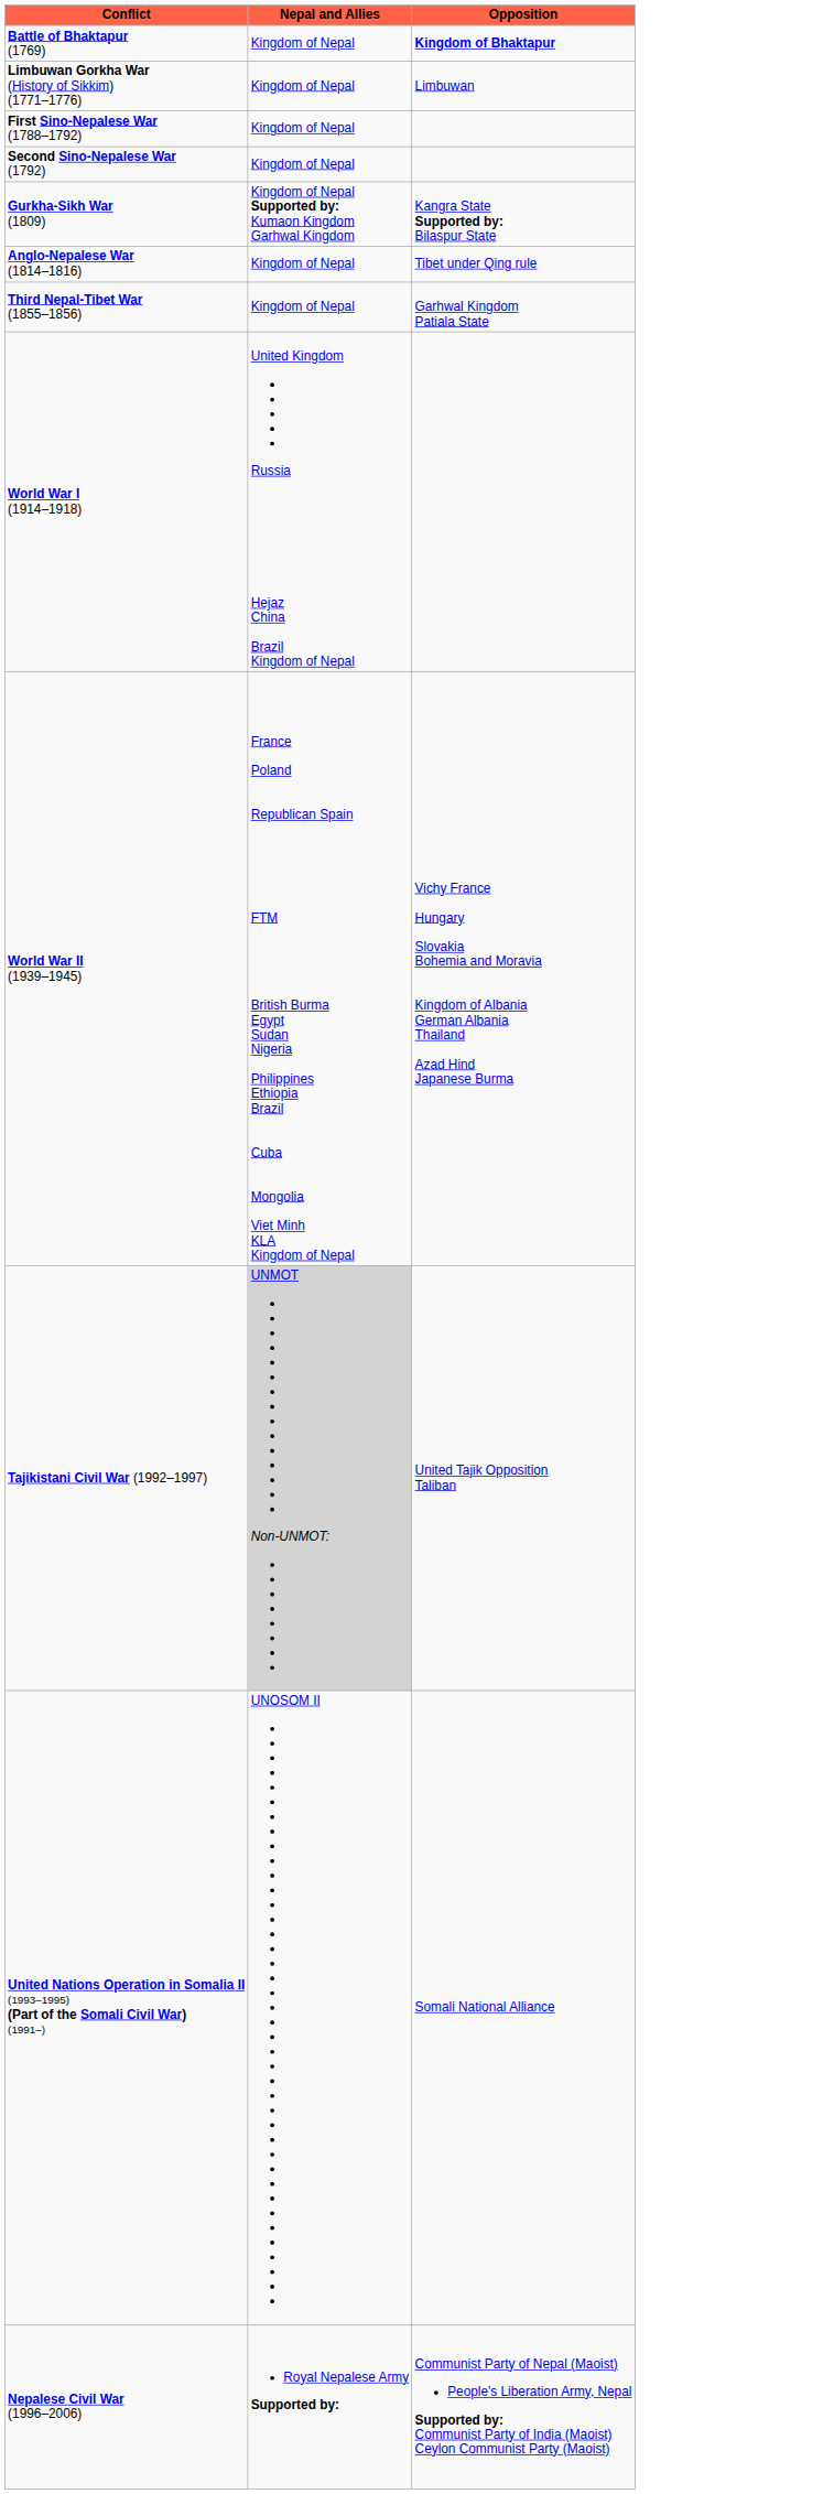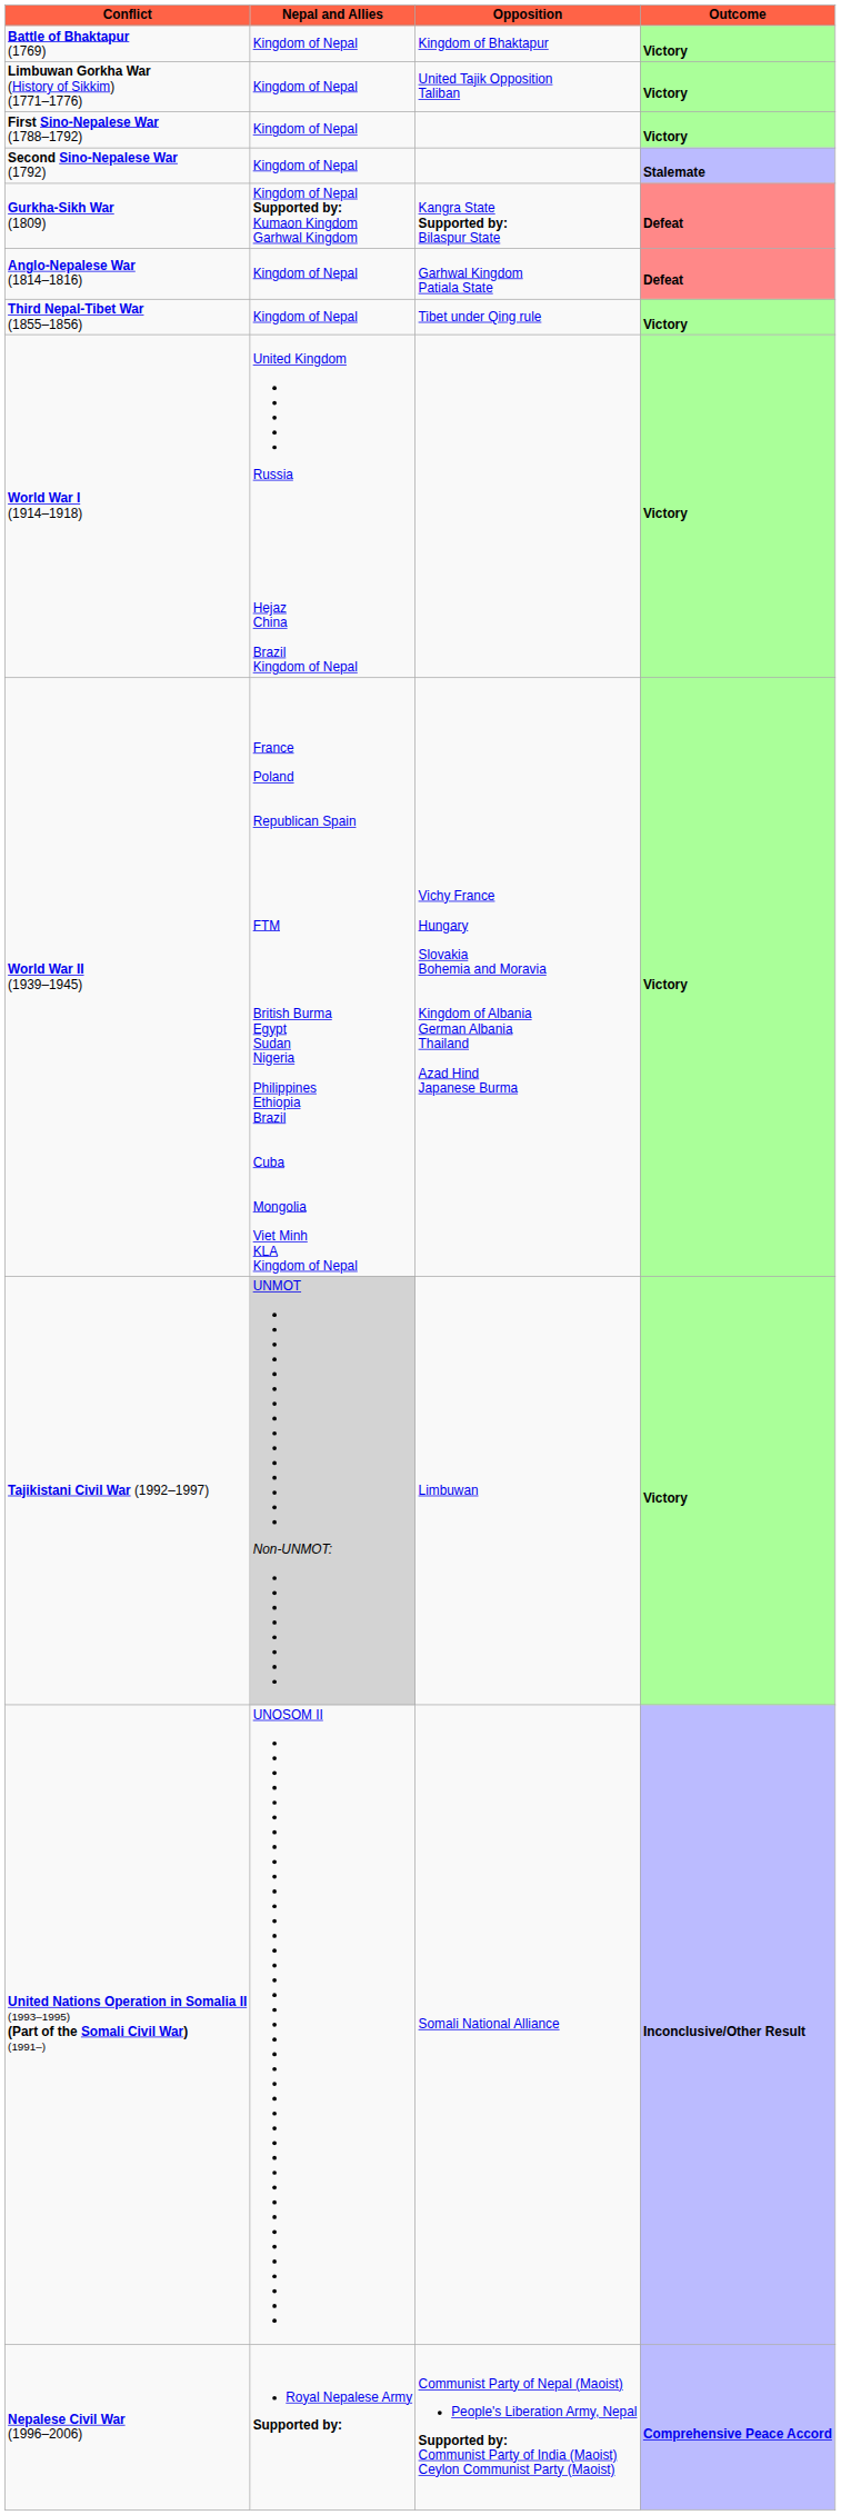+ column: Outcome | Victory | Victory | Victory | Stalemate | Defeat | Defeat | Victory | Victory | Victory | Victory | Inconclusive/Other Result | Comprehensive Peace Accord
Battle of Bhaktapur (1769) | Opposition: bold -> normal
Limbuwan Gorkha War (History of Sikkim) (1771–1776) | Opposition: Limbuwan -> United Tajik Opposition Taliban
Anglo-Nepalese War (1814–1816) | Opposition: Tibet under Qing rule -> Garhwal Kingdom Patiala State
Third Nepal-Tibet War (1855–1856) | Opposition: Garhwal Kingdom Patiala State -> Tibet under Qing rule
Tajikistani Civil War (1992–1997) | Opposition: United Tajik Opposition Taliban -> Limbuwan
